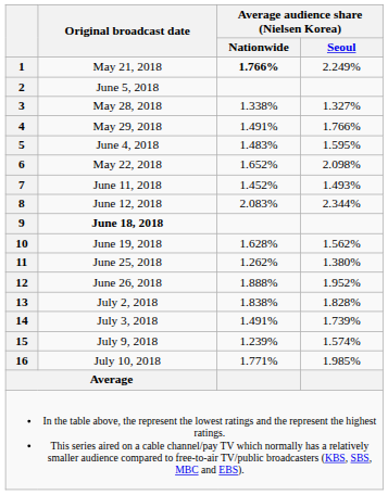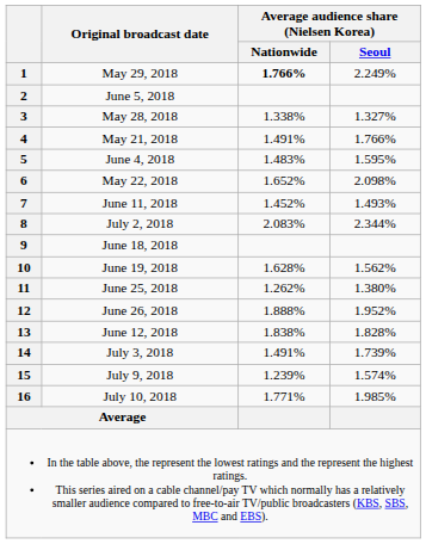1 | Original broadcast date: May 21, 2018 -> May 29, 2018
4 | Original broadcast date: May 29, 2018 -> May 21, 2018
8 | Original broadcast date: June 12, 2018 -> July 2, 2018
9 | Original broadcast date: bold -> normal
13 | Original broadcast date: July 2, 2018 -> June 12, 2018
